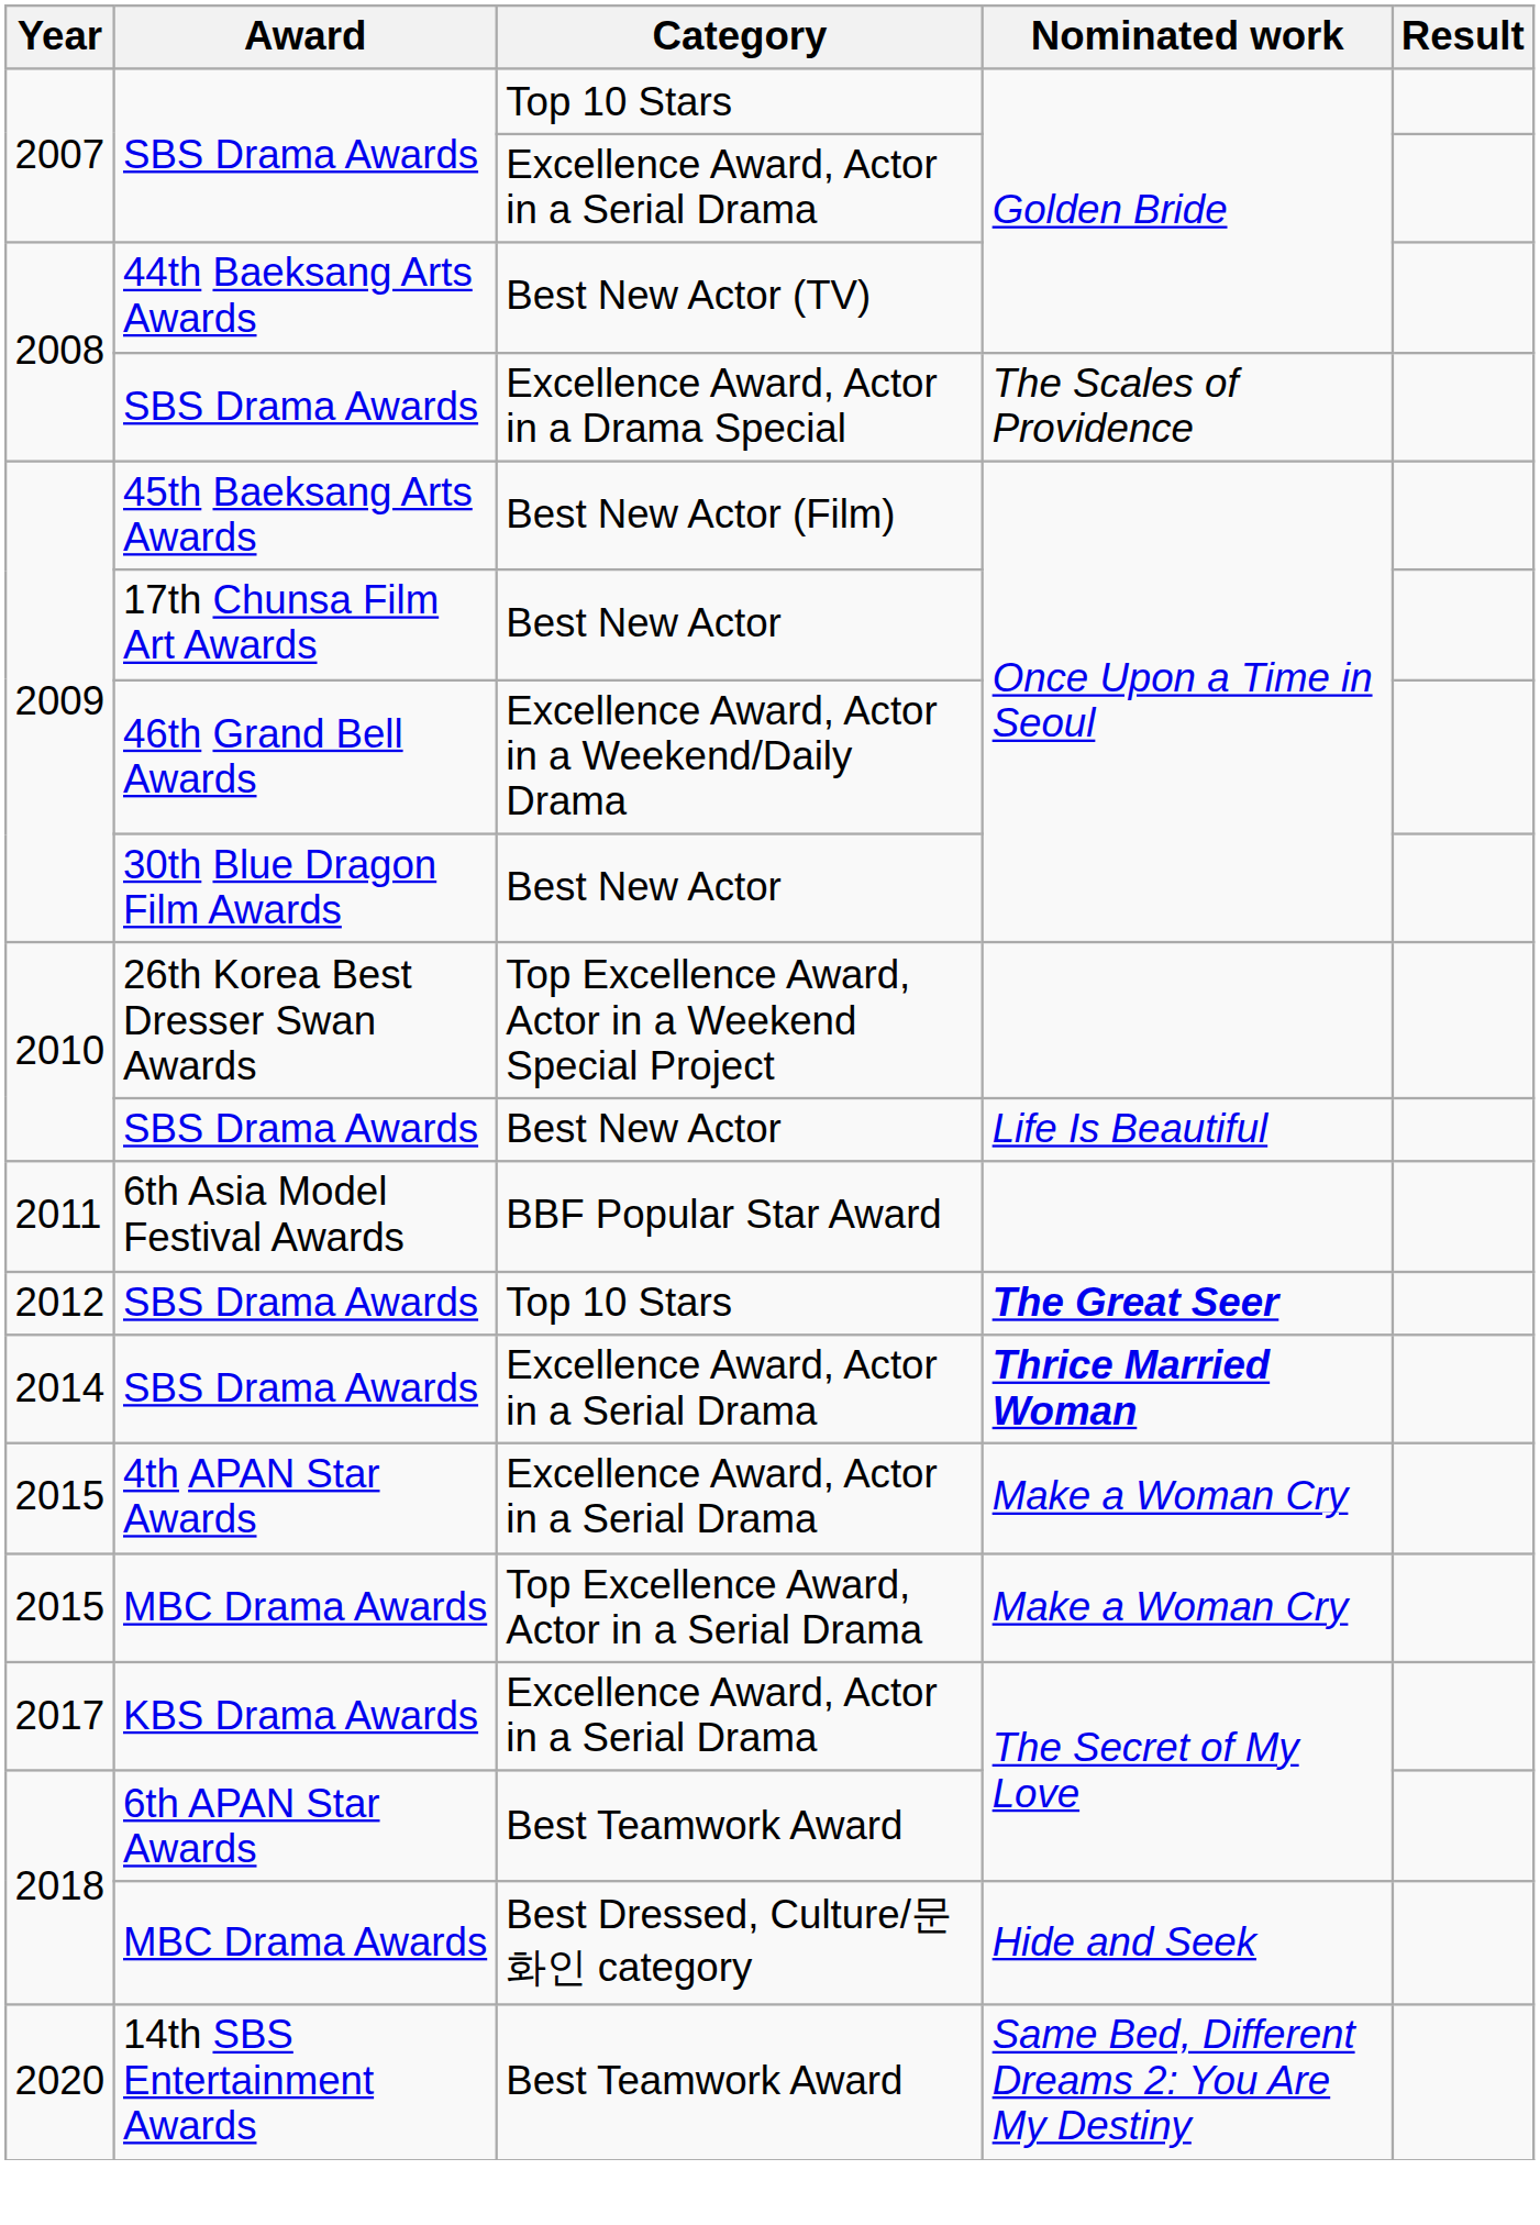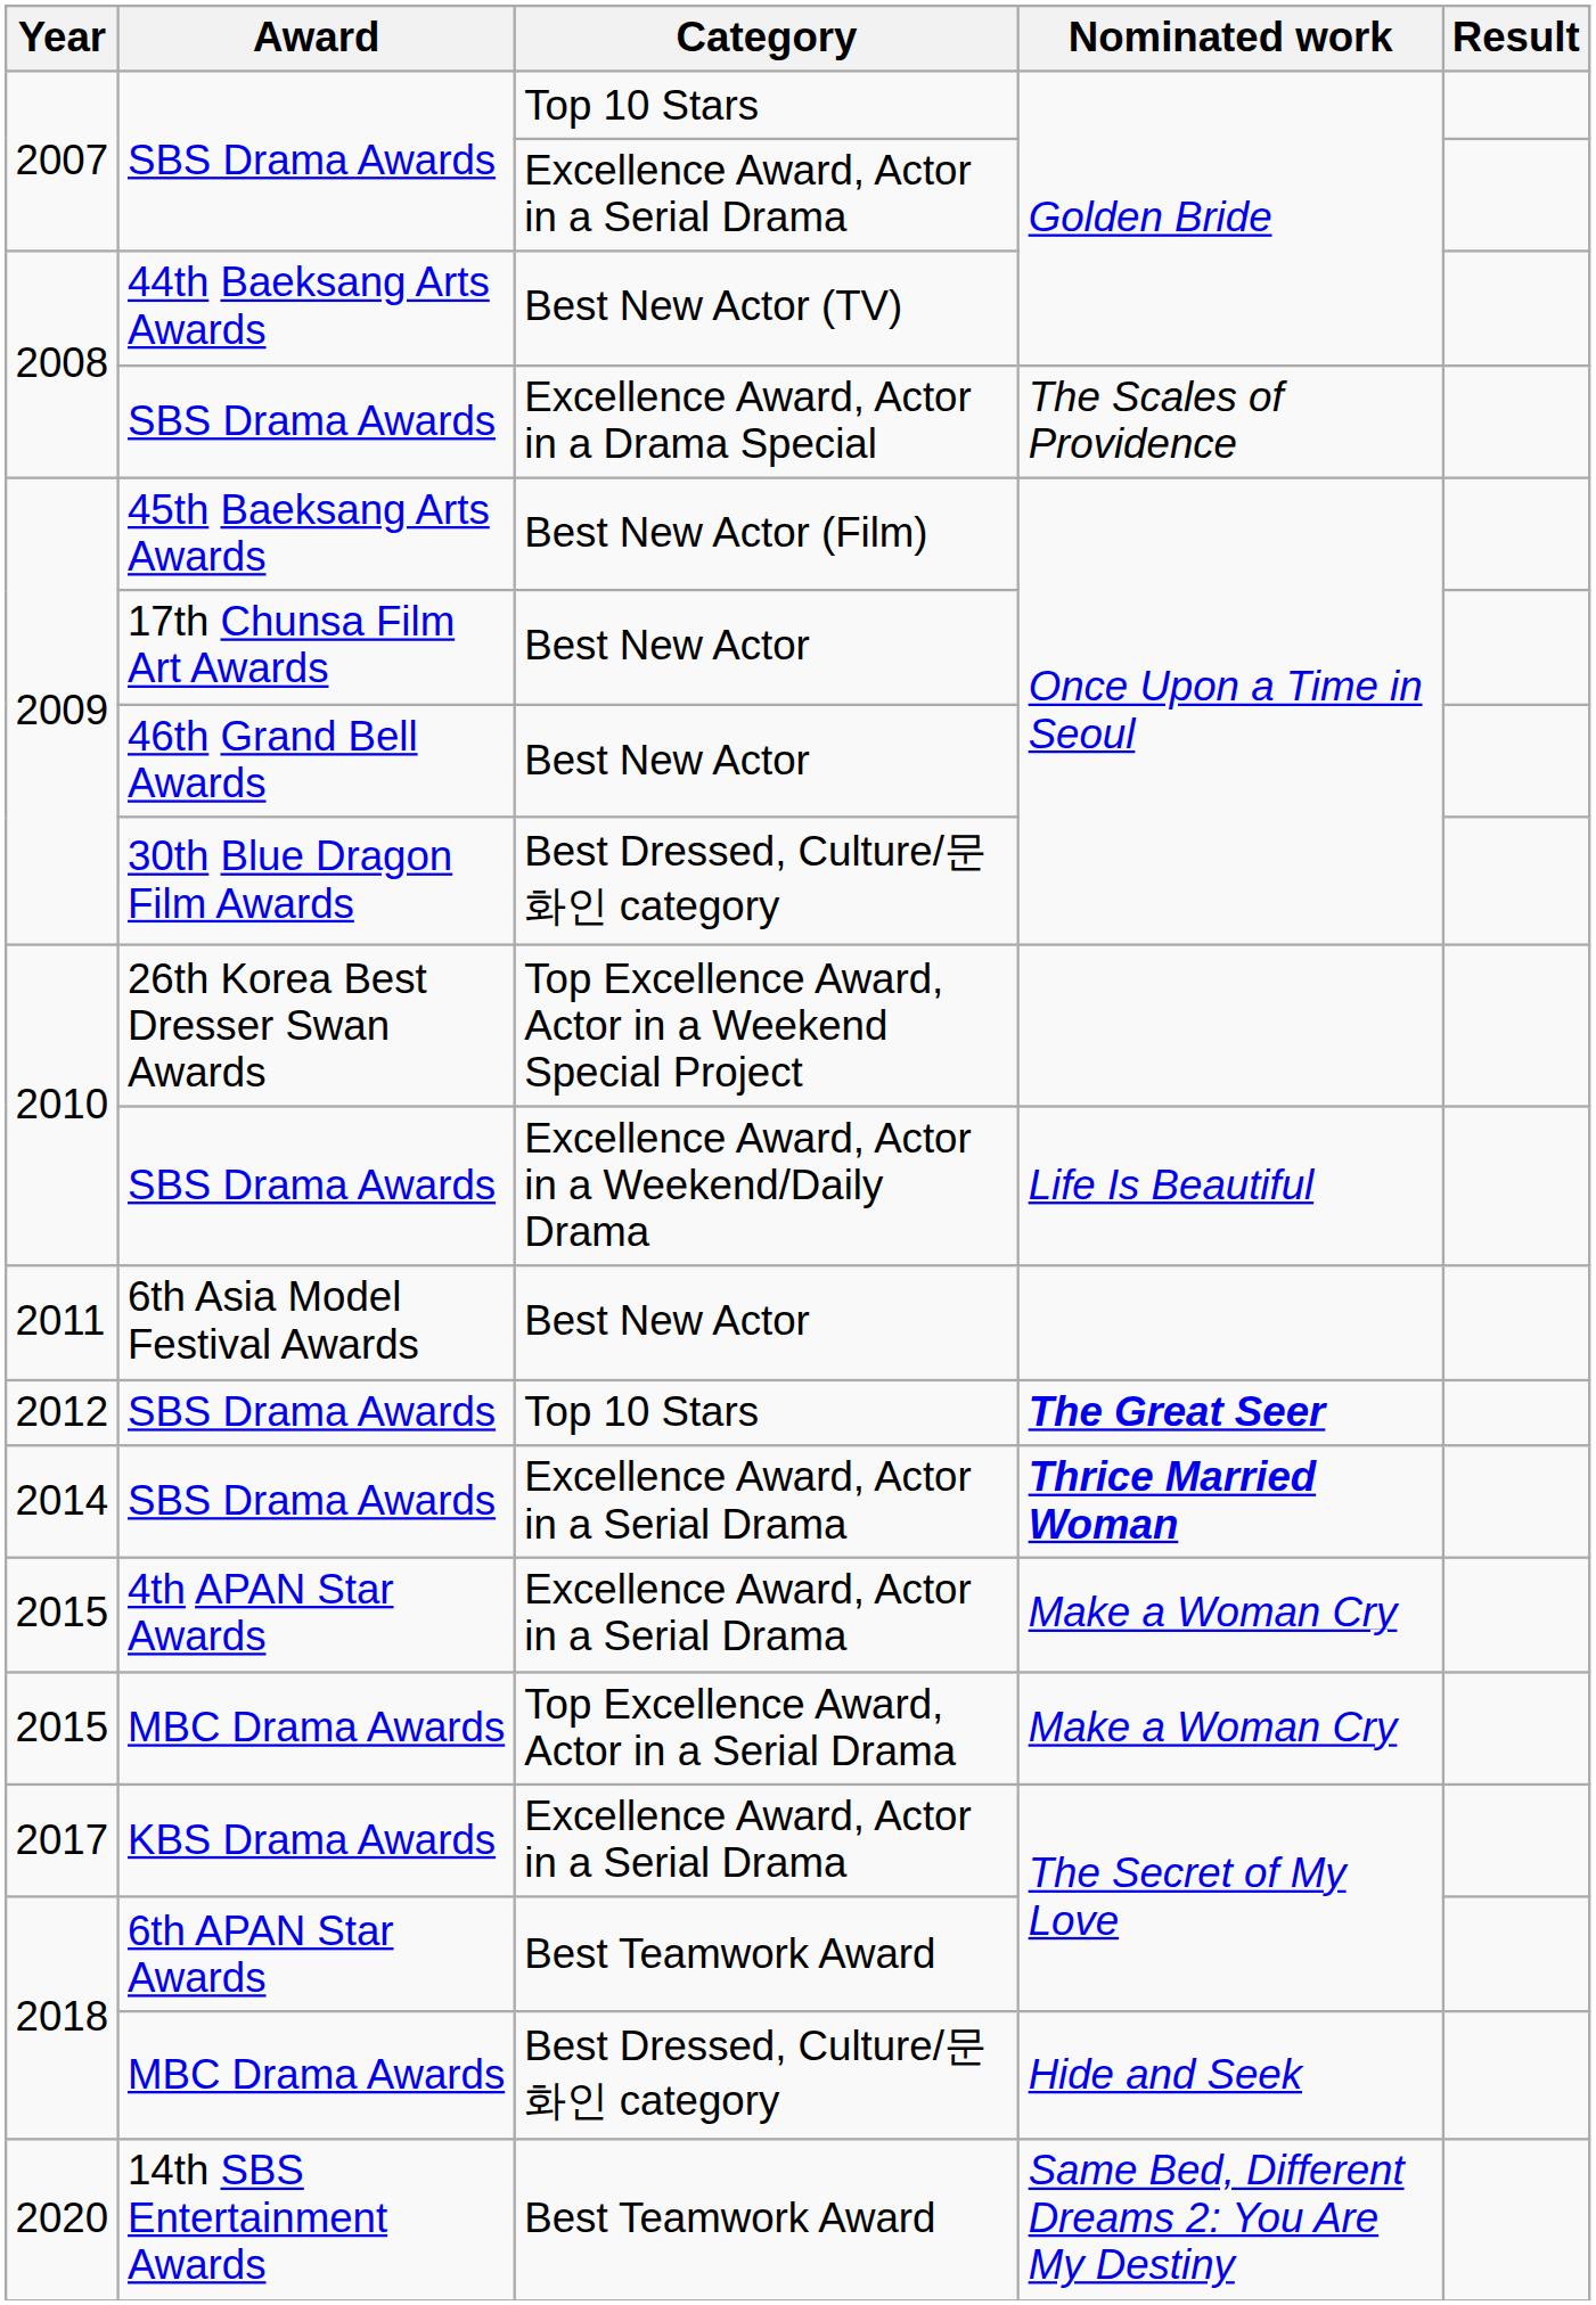46th Grand Bell Awards | Category: Excellence Award, Actor in a Weekend/Daily Drama -> Best New Actor
30th Blue Dragon Film Awards | Category: Best New Actor -> Best Dressed, Culture/문화인 category
2010 / SBS Drama Awards | Category: Best New Actor -> Excellence Award, Actor in a Weekend/Daily Drama
6th Asia Model Festival Awards | Category: BBF Popular Star Award -> Best New Actor
